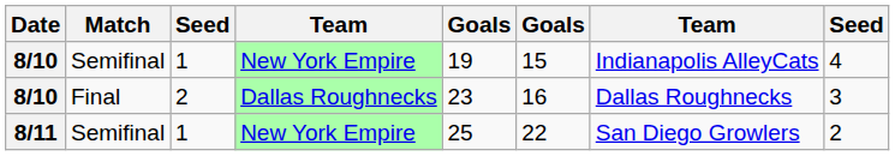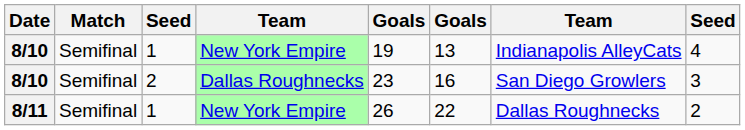8/10 / 1 | column 6: 15 -> 13
8/10 / 2 | Match: Final -> Semifinal
8/10 / 2 | column 7: Dallas Roughnecks -> San Diego Growlers
8/11 | column 5: 25 -> 26
8/11 | column 7: San Diego Growlers -> Dallas Roughnecks
